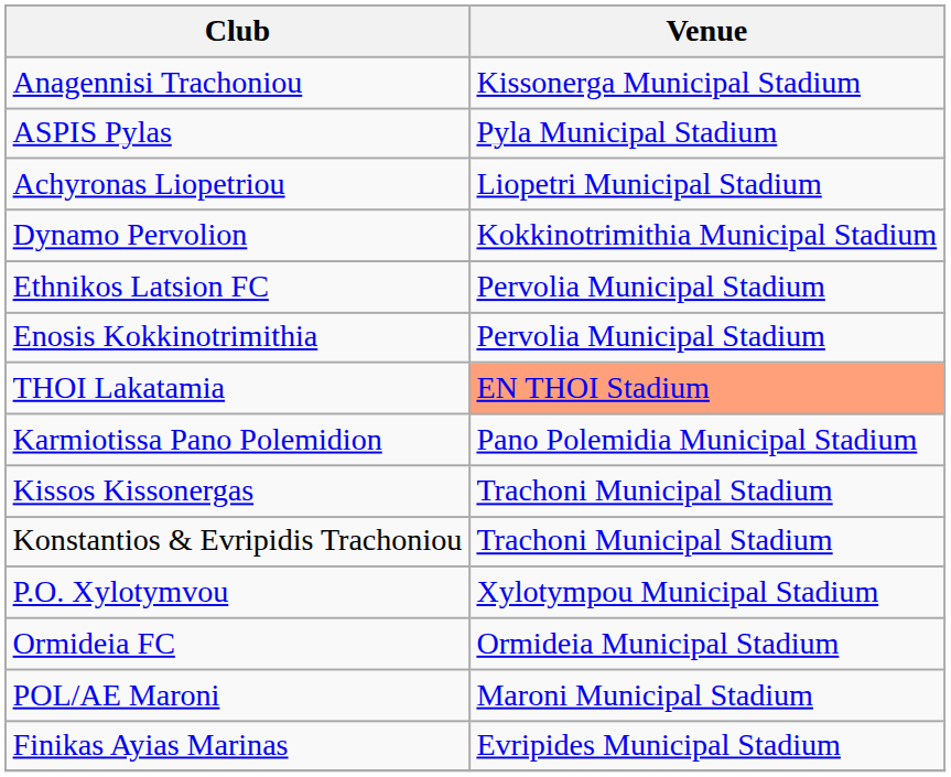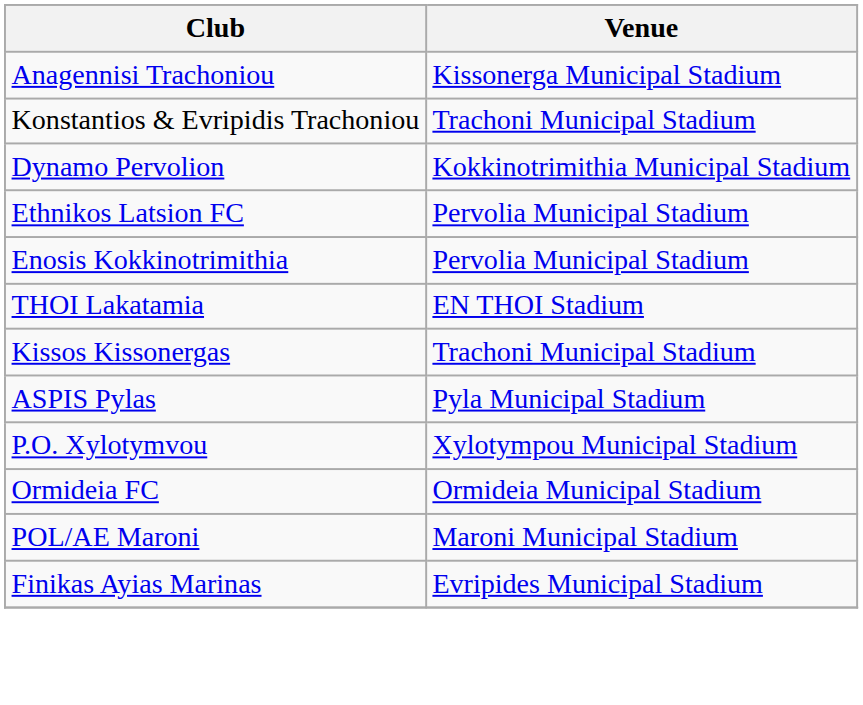rows swapped: ASPIS Pylas <-> Konstantios & Evripidis Trachoniou
- row: Achyronas Liopetriou | Liopetri Municipal Stadium
THOI Lakatamia | Venue: lightsalmon background -> no background
- row: Karmiotissa Pano Polemidion | Pano Polemidia Municipal Stadium
